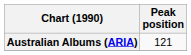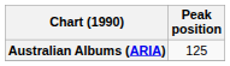Australian Albums (ARIA) | Peak position: 121 -> 125
